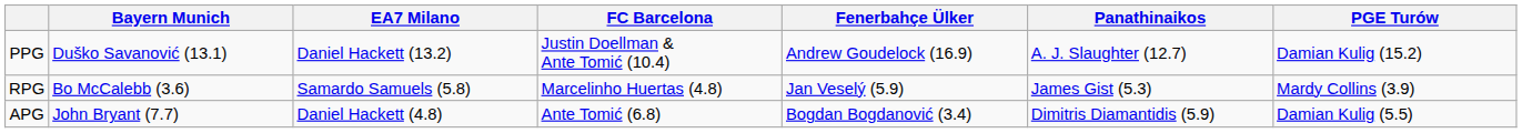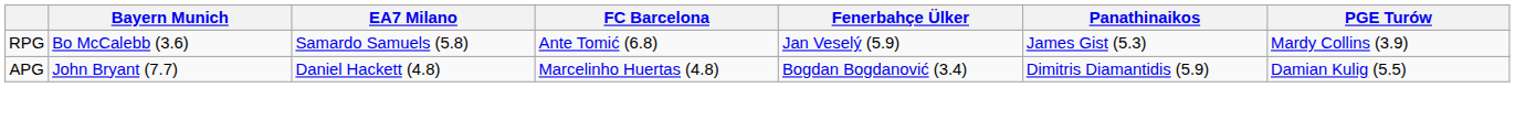- row: PPG | Duško Savanović (13.1) | Daniel Hackett (13.2) | Justin Doellman & Ante Tomić (10.4) | Andrew Goudelock (16.9) | A. J. Slaughter (12.7) | Damian Kulig (15.2)
RPG | FC Barcelona: Marcelinho Huertas (4.8) -> Ante Tomić (6.8)
APG | FC Barcelona: Ante Tomić (6.8) -> Marcelinho Huertas (4.8)
